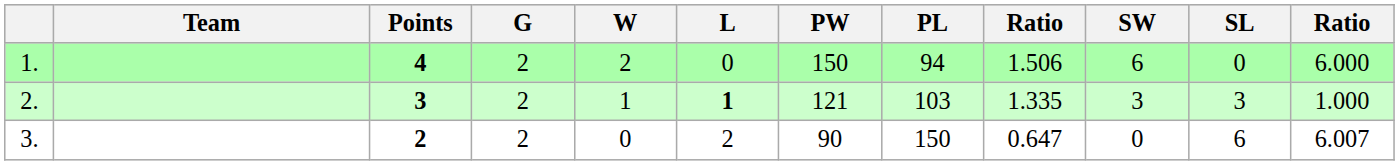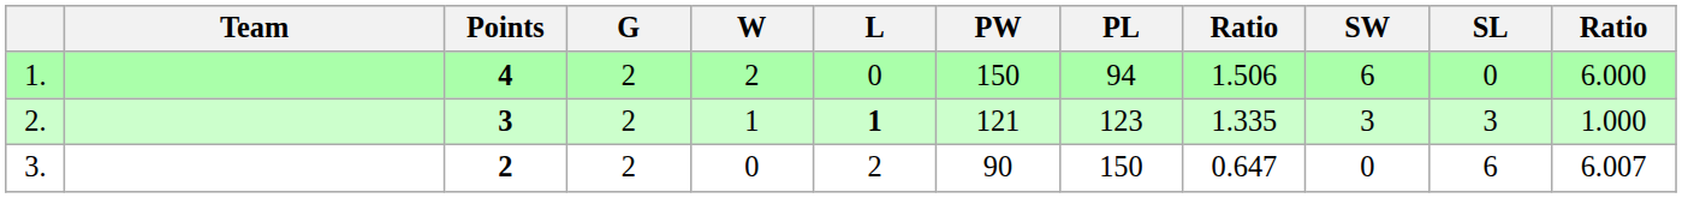2. | PL: 103 -> 123
